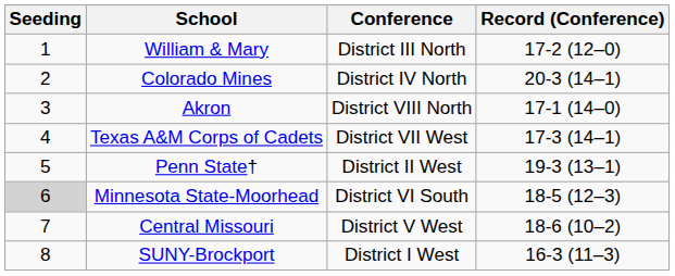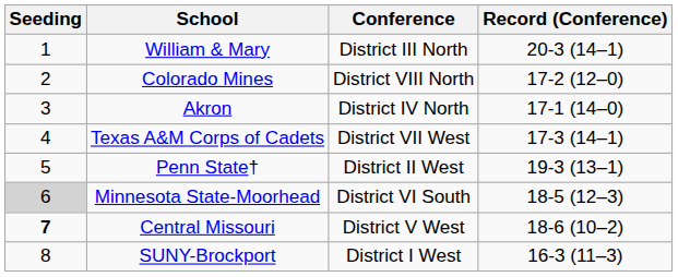William & Mary | Record (Conference): 17-2 (12–0) -> 20-3 (14–1)
Colorado Mines | Conference: District IV North -> District VIII North
Colorado Mines | Record (Conference): 20-3 (14–1) -> 17-2 (12–0)
Akron | Conference: District VIII North -> District IV North
Central Missouri | Seeding: normal -> bold
